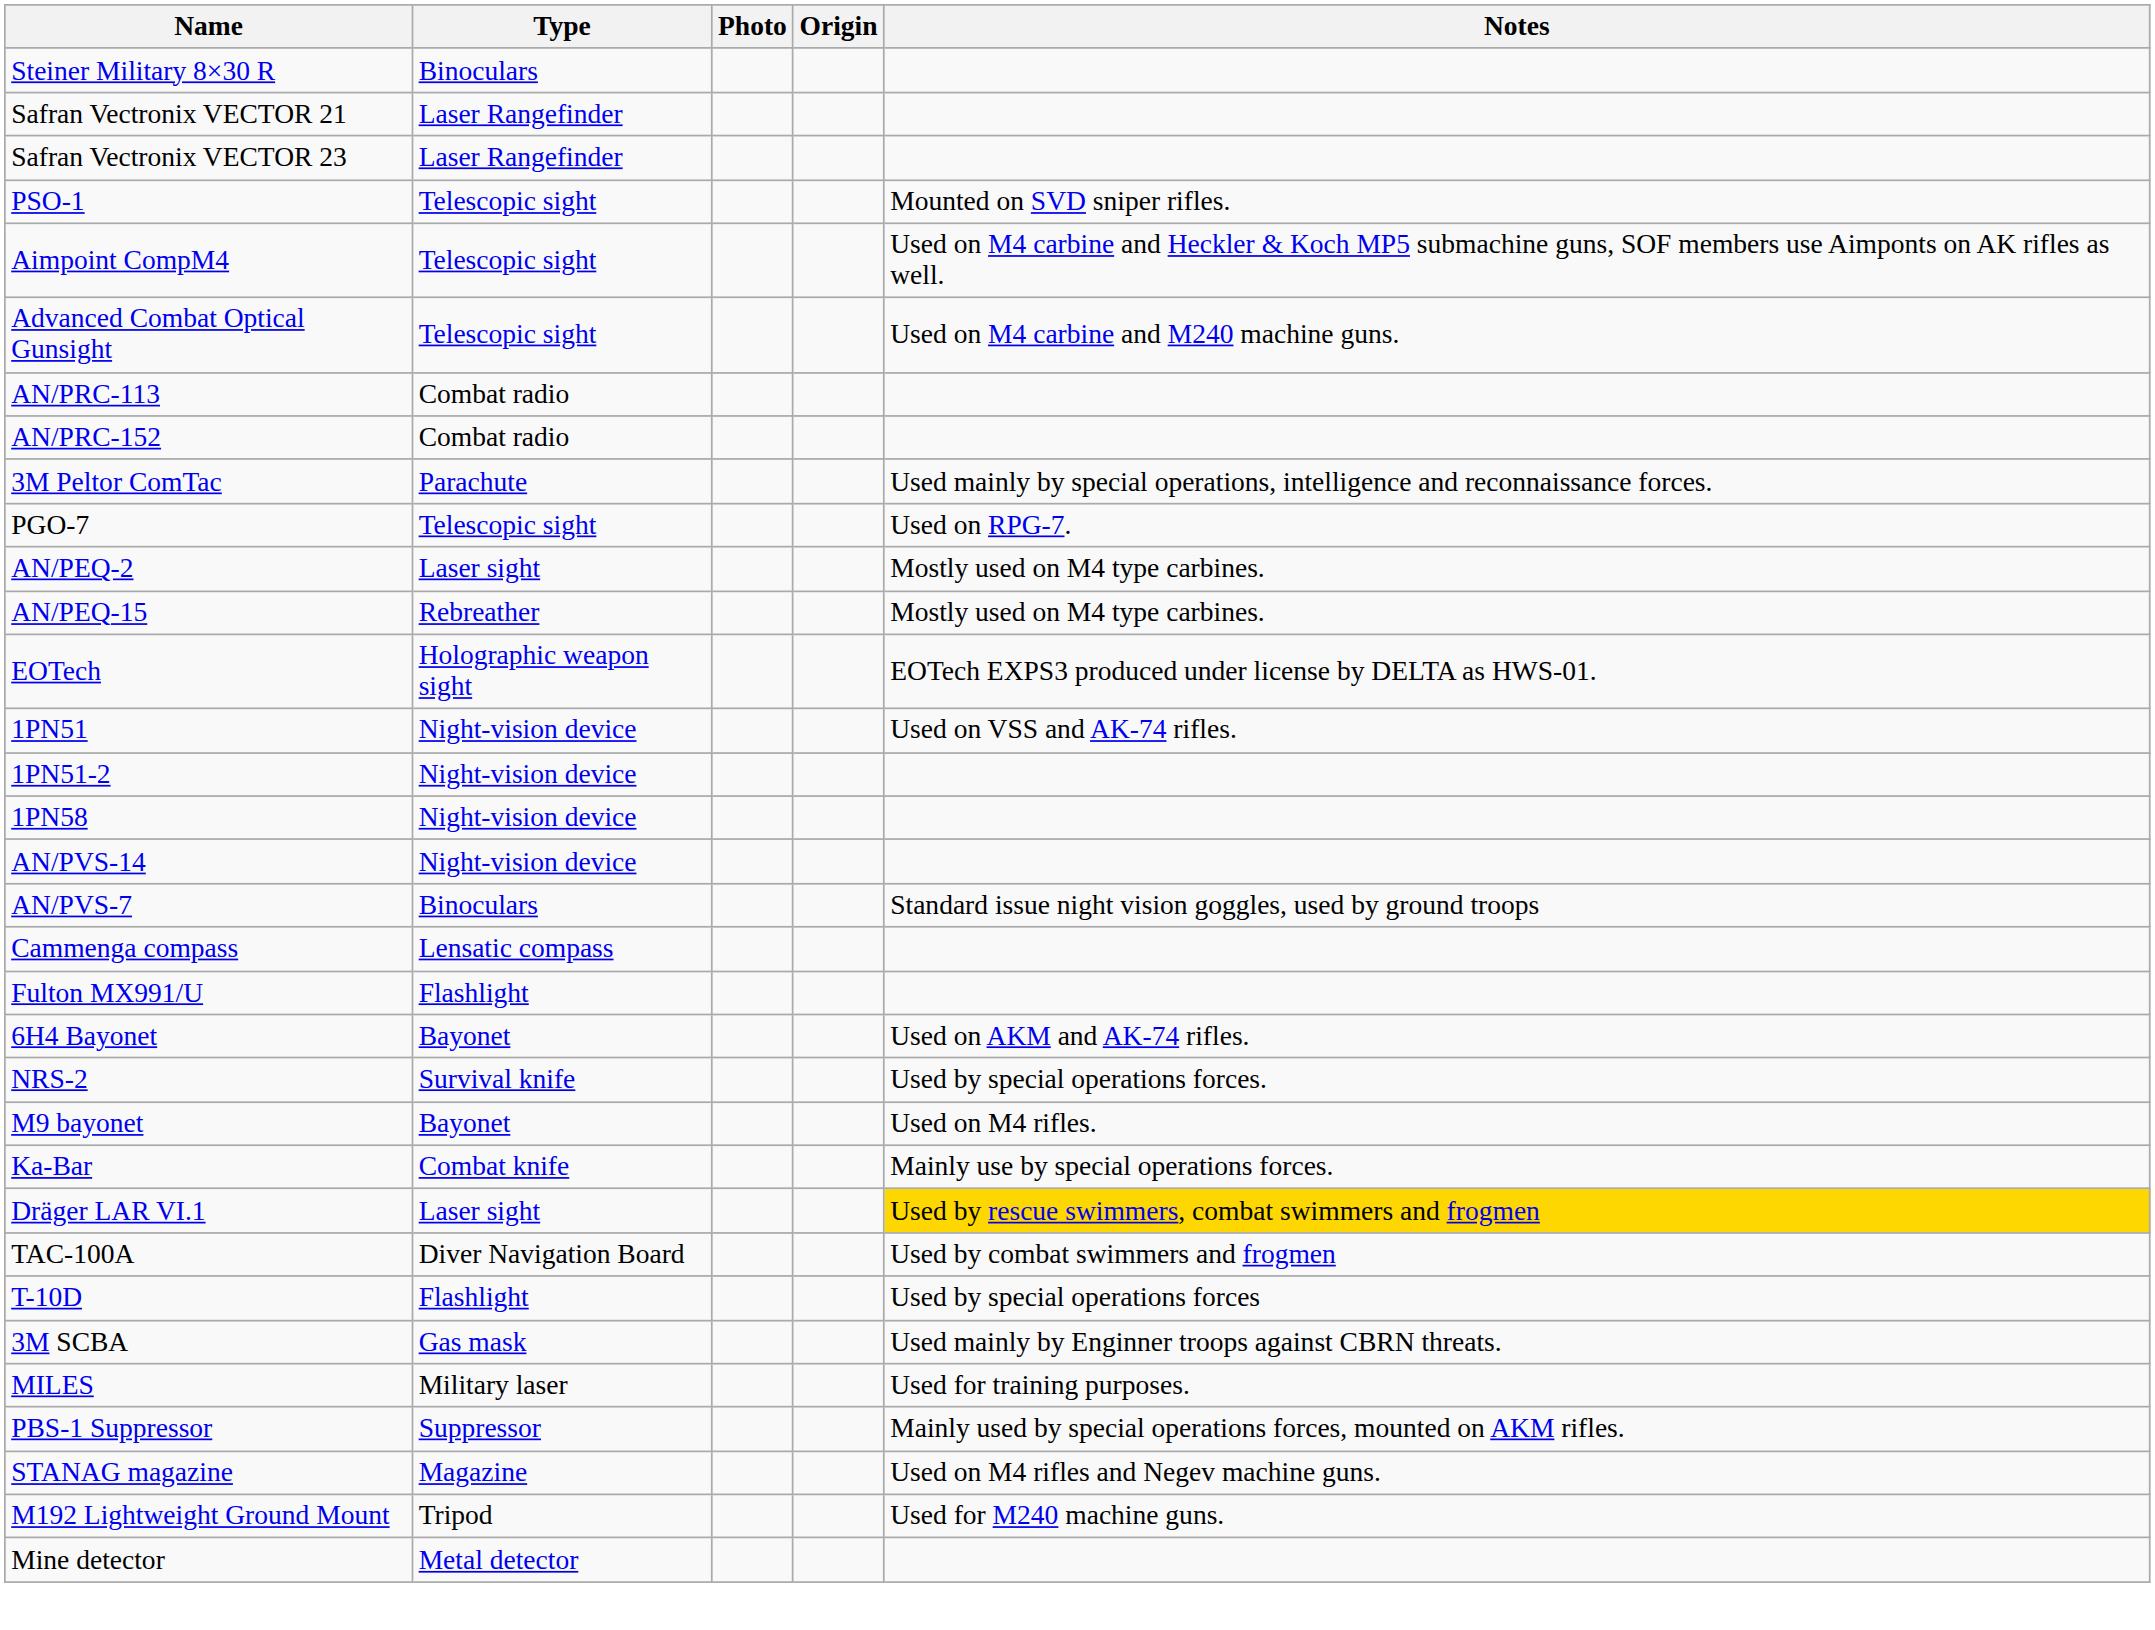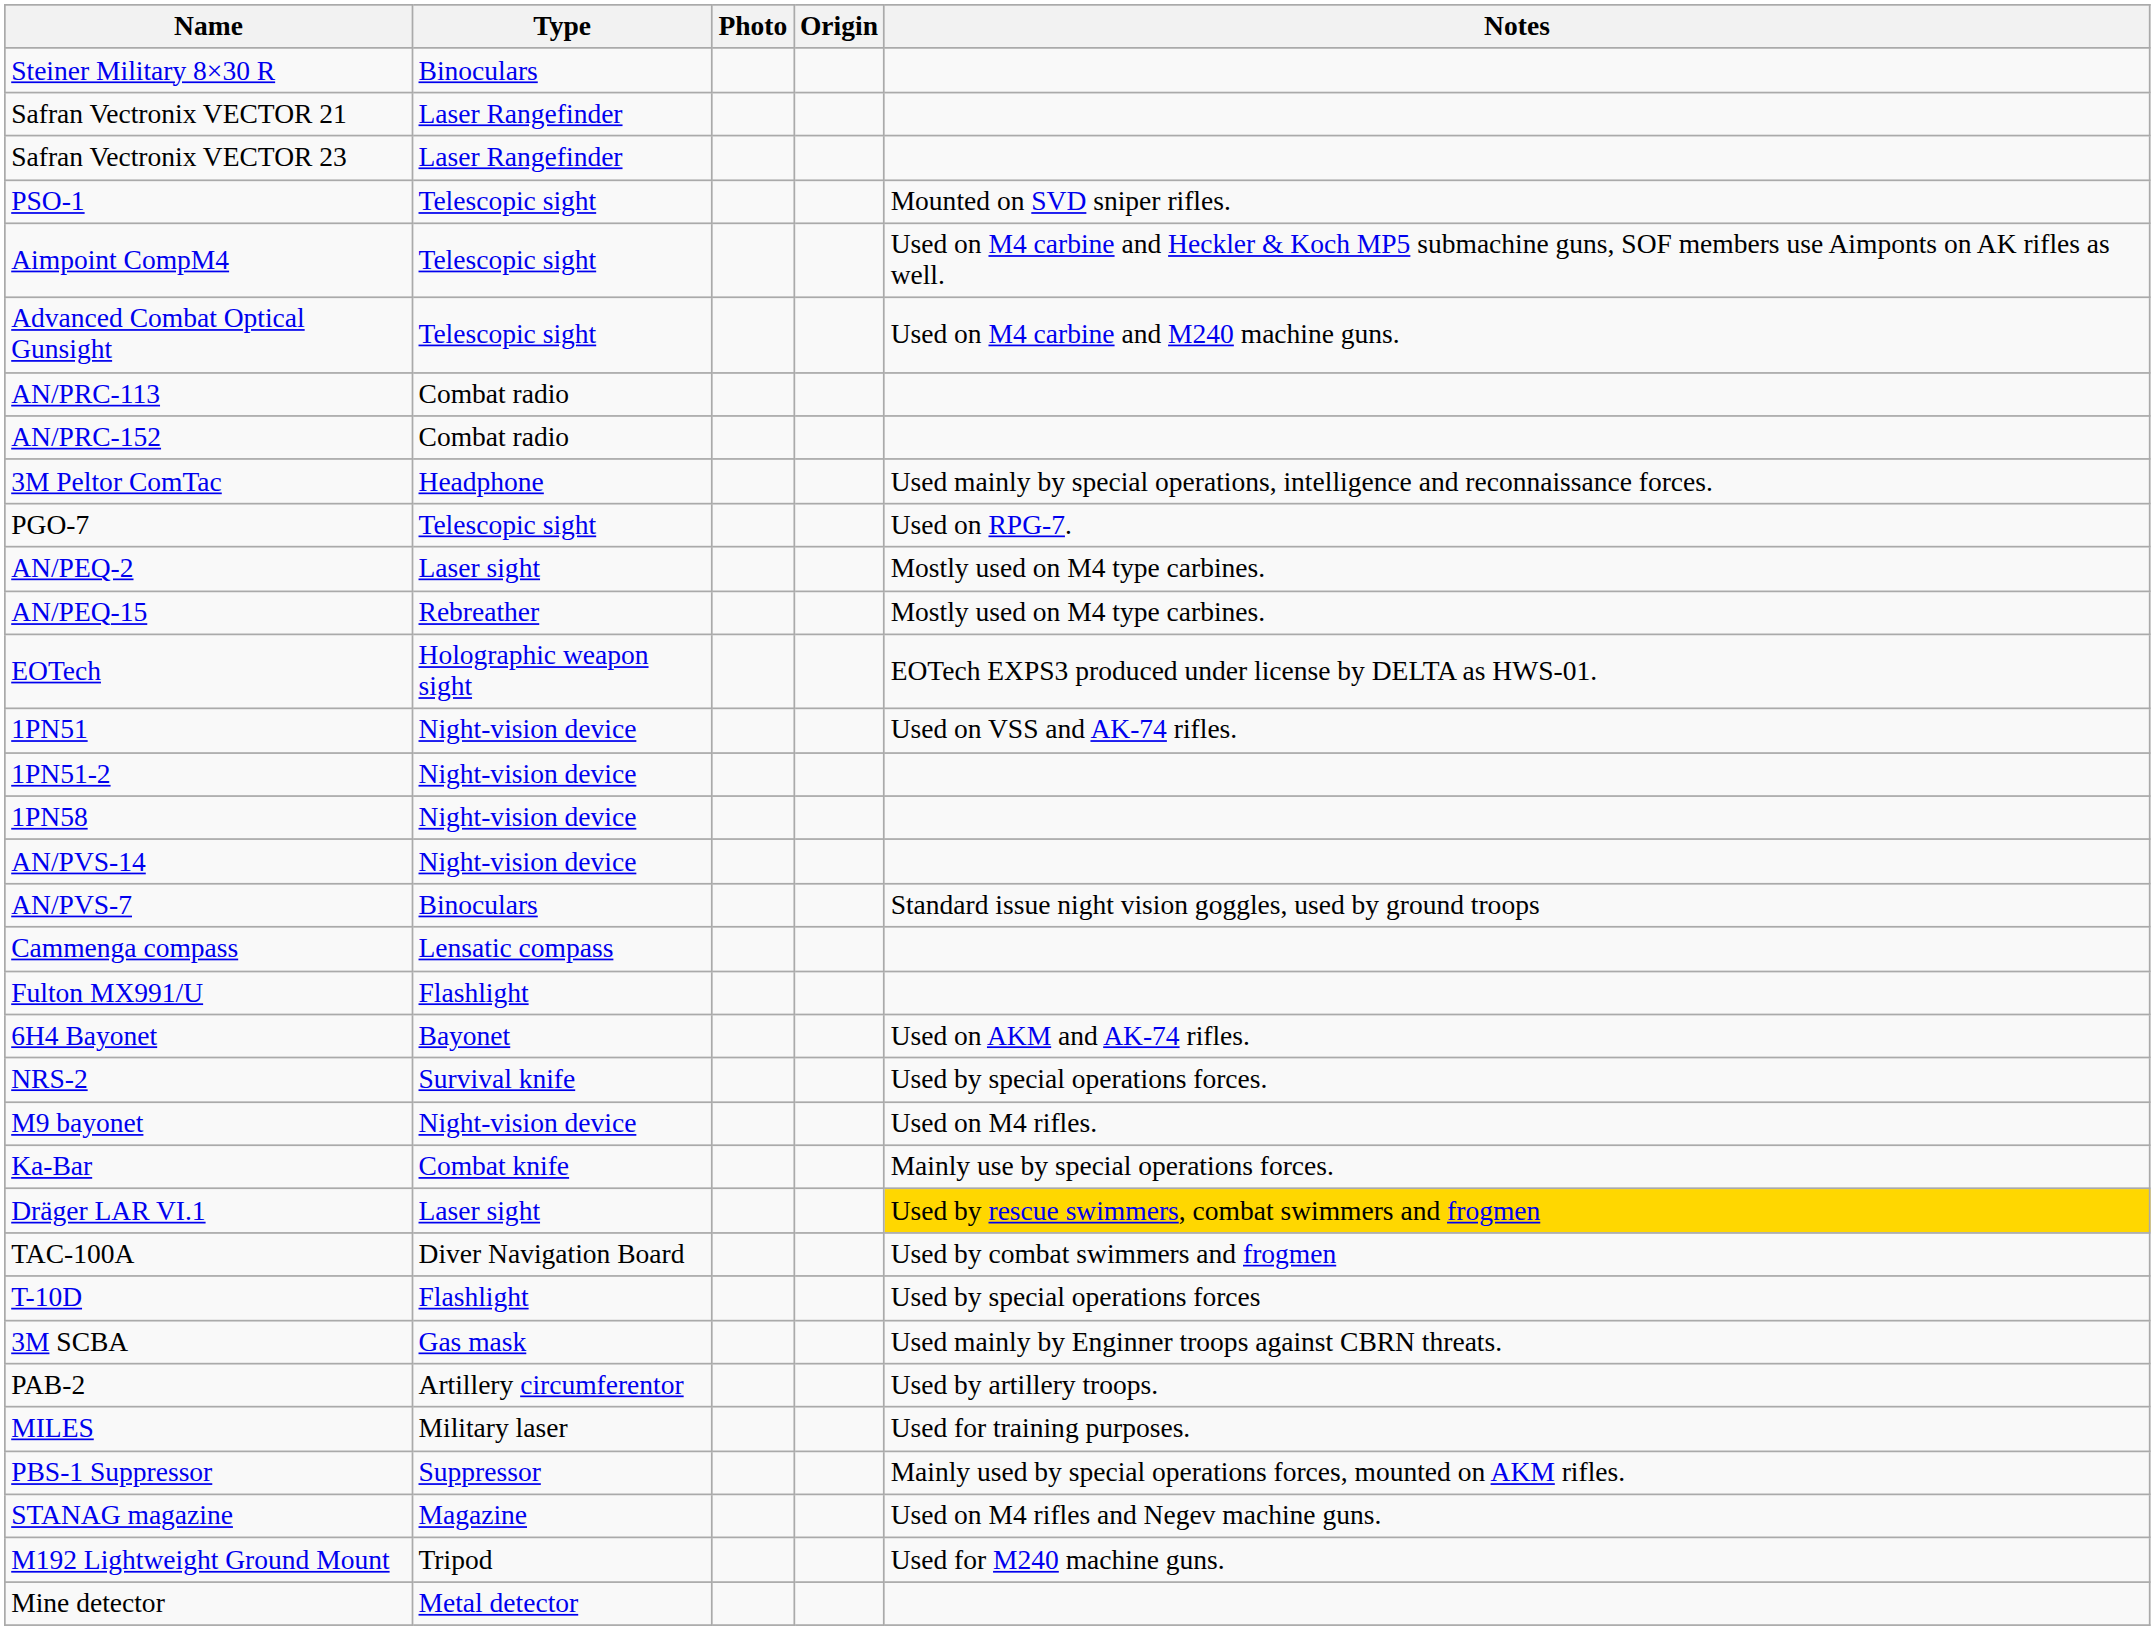3M Peltor ComTac | Type: Parachute -> Headphone
M9 bayonet | Type: Bayonet -> Night-vision device
+ row: PAB-2 | Artillery circumferentor | Used by artillery troops.
